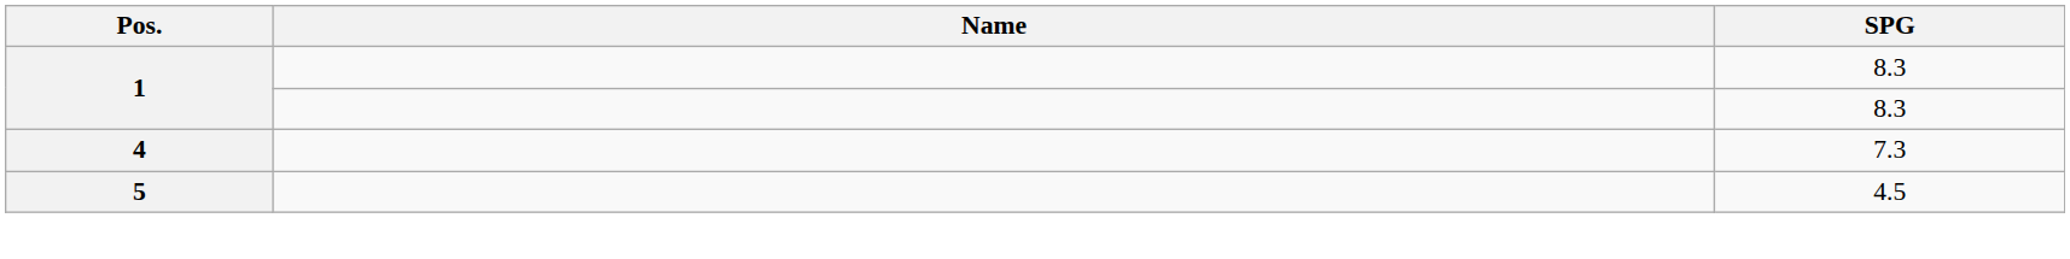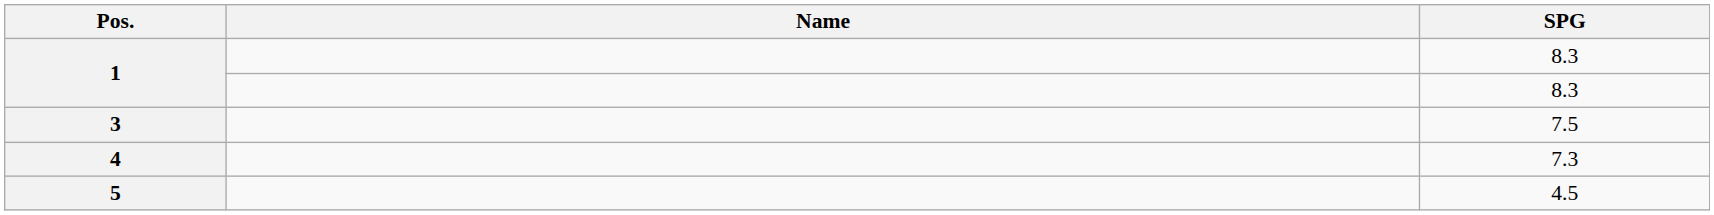+ row: 3 | 7.5
